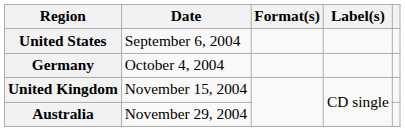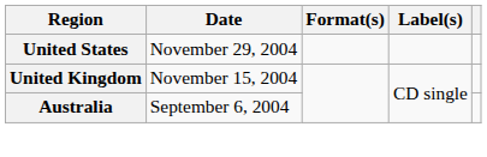United States | Date: September 6, 2004 -> November 29, 2004
- row: Germany | October 4, 2004
Australia | Date: November 29, 2004 -> September 6, 2004
